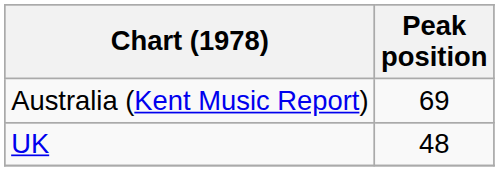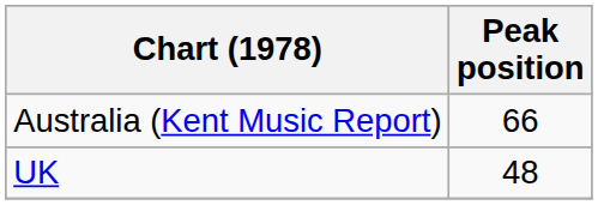Australia (Kent Music Report) | Peak position: 69 -> 66
